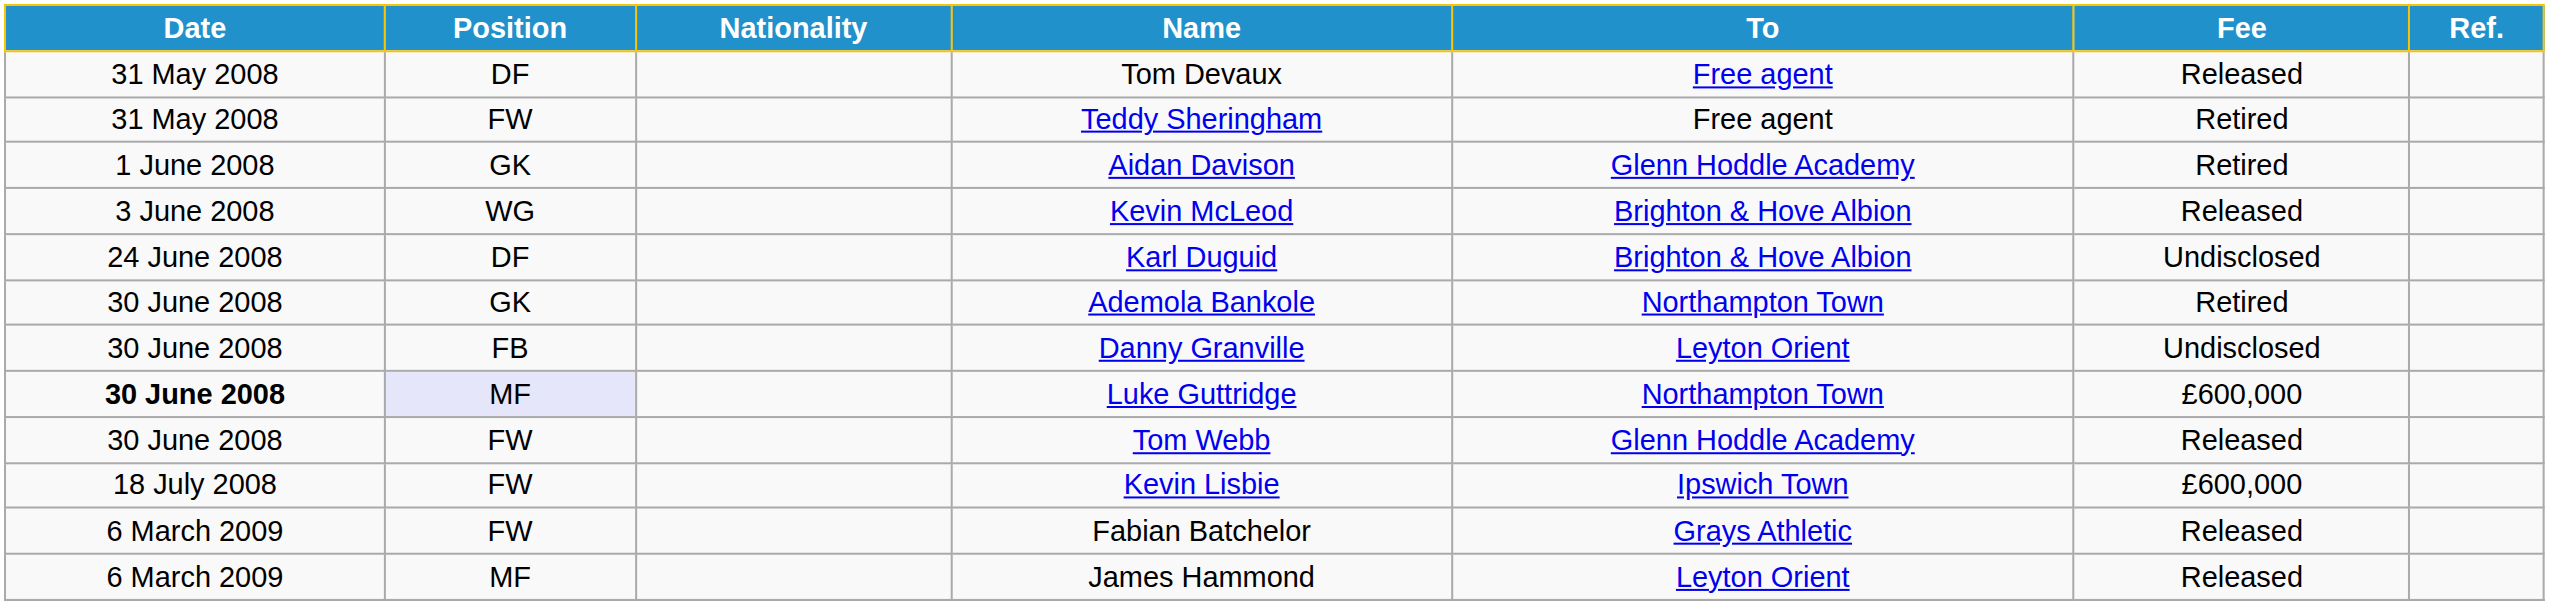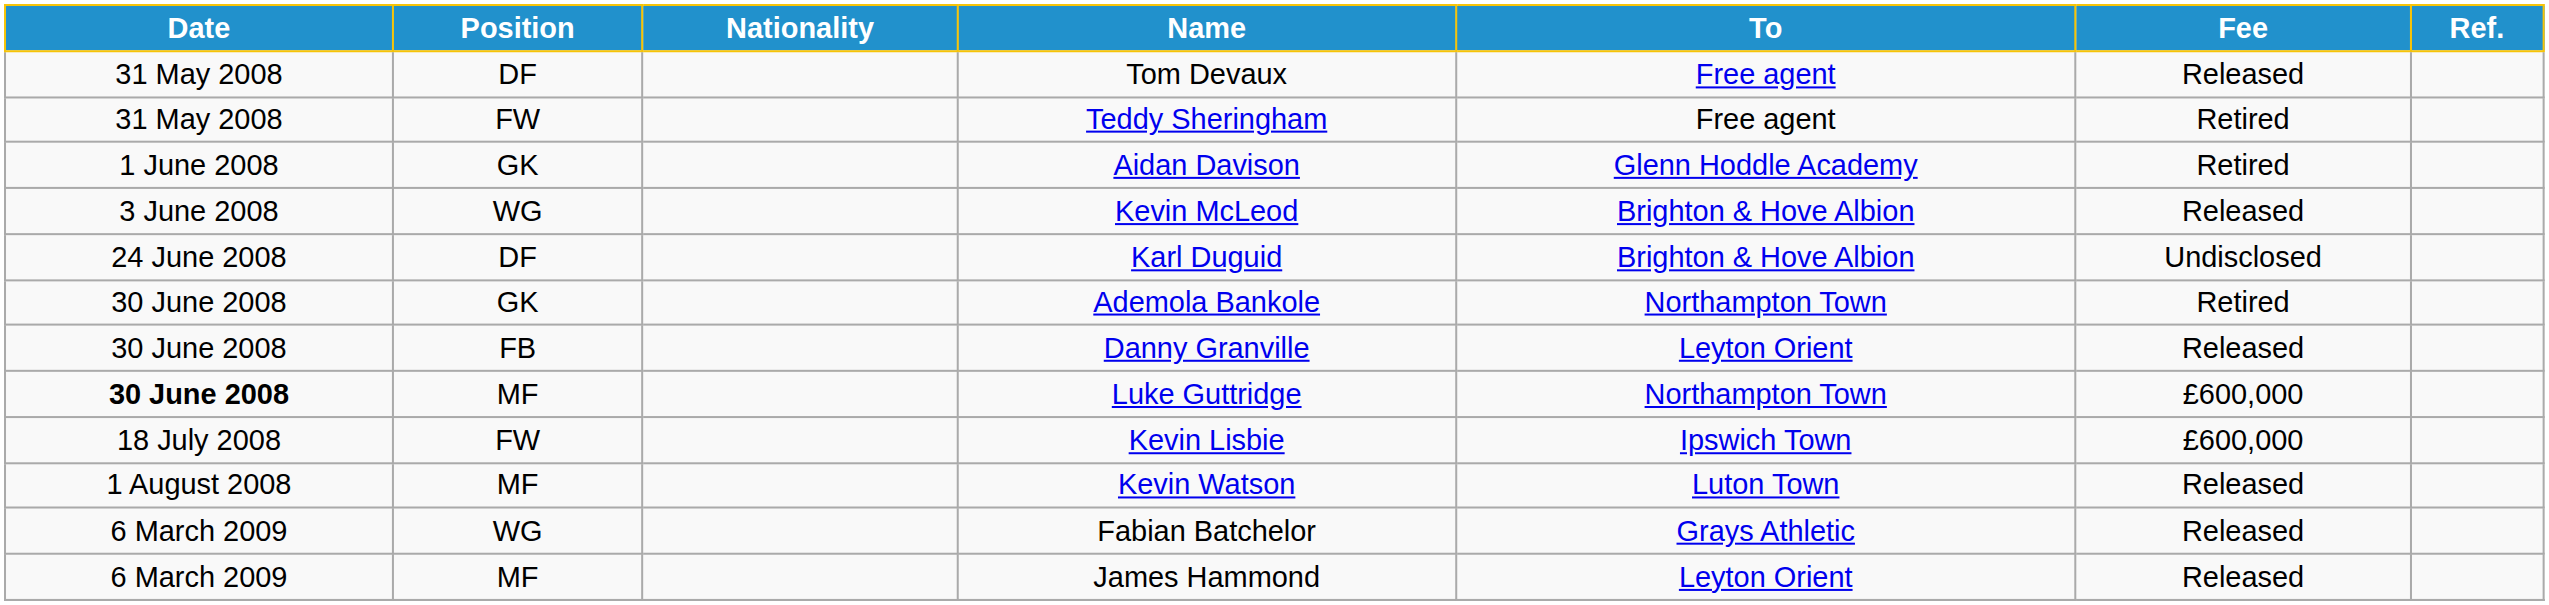Danny Granville | Fee: Undisclosed -> Released
Luke Guttridge | Position: lavender background -> no background
- row: 30 June 2008 | FW | Tom Webb | Glenn Hoddle Academy | Released
+ row: 1 August 2008 | MF | Kevin Watson | Luton Town | Released
Fabian Batchelor | Position: FW -> WG
